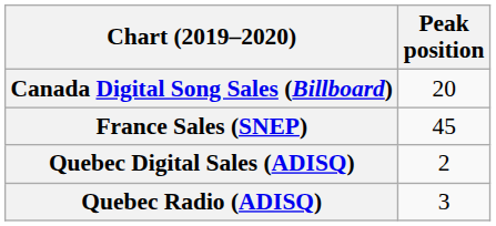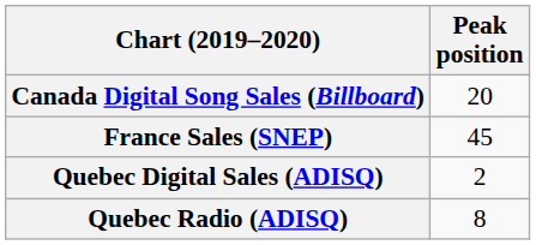Quebec Radio (ADISQ) | Peak position: 3 -> 8
